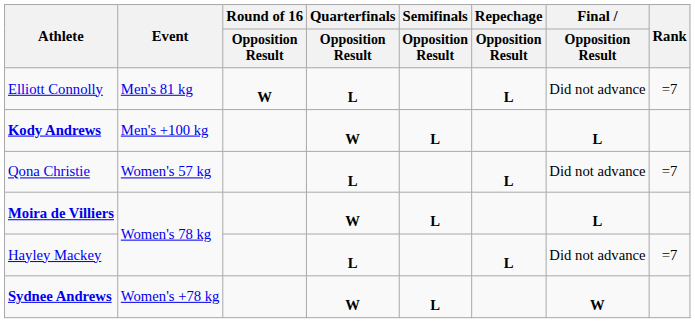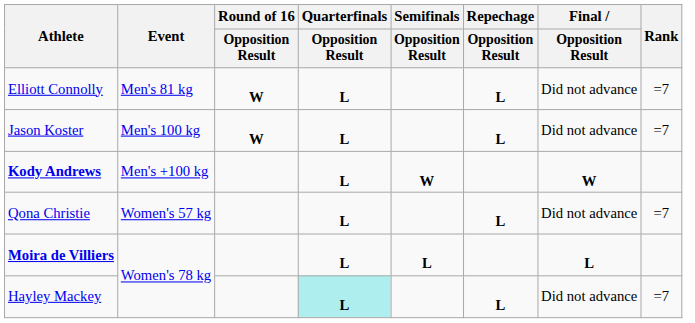+ row: Jason Koster | Men's 100 kg | W | L | L | Did not advance | =7
Kody Andrews | Quarterfinals / Opposition Result: W -> L
Kody Andrews | Semifinals / Opposition Result: L -> W
Kody Andrews | Final / Opposition Result: L -> W
Moira de Villiers | Quarterfinals / Opposition Result: W -> L
Hayley Mackey | Quarterfinals / Opposition Result: no background -> paleturquoise background
- row: Sydnee Andrews | Women's +78 kg | W | L | W
